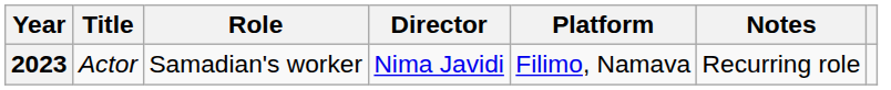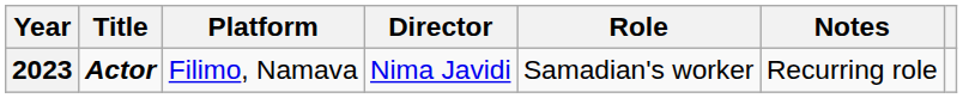columns swapped: Role <-> Platform
2023 | Title: normal -> bold
